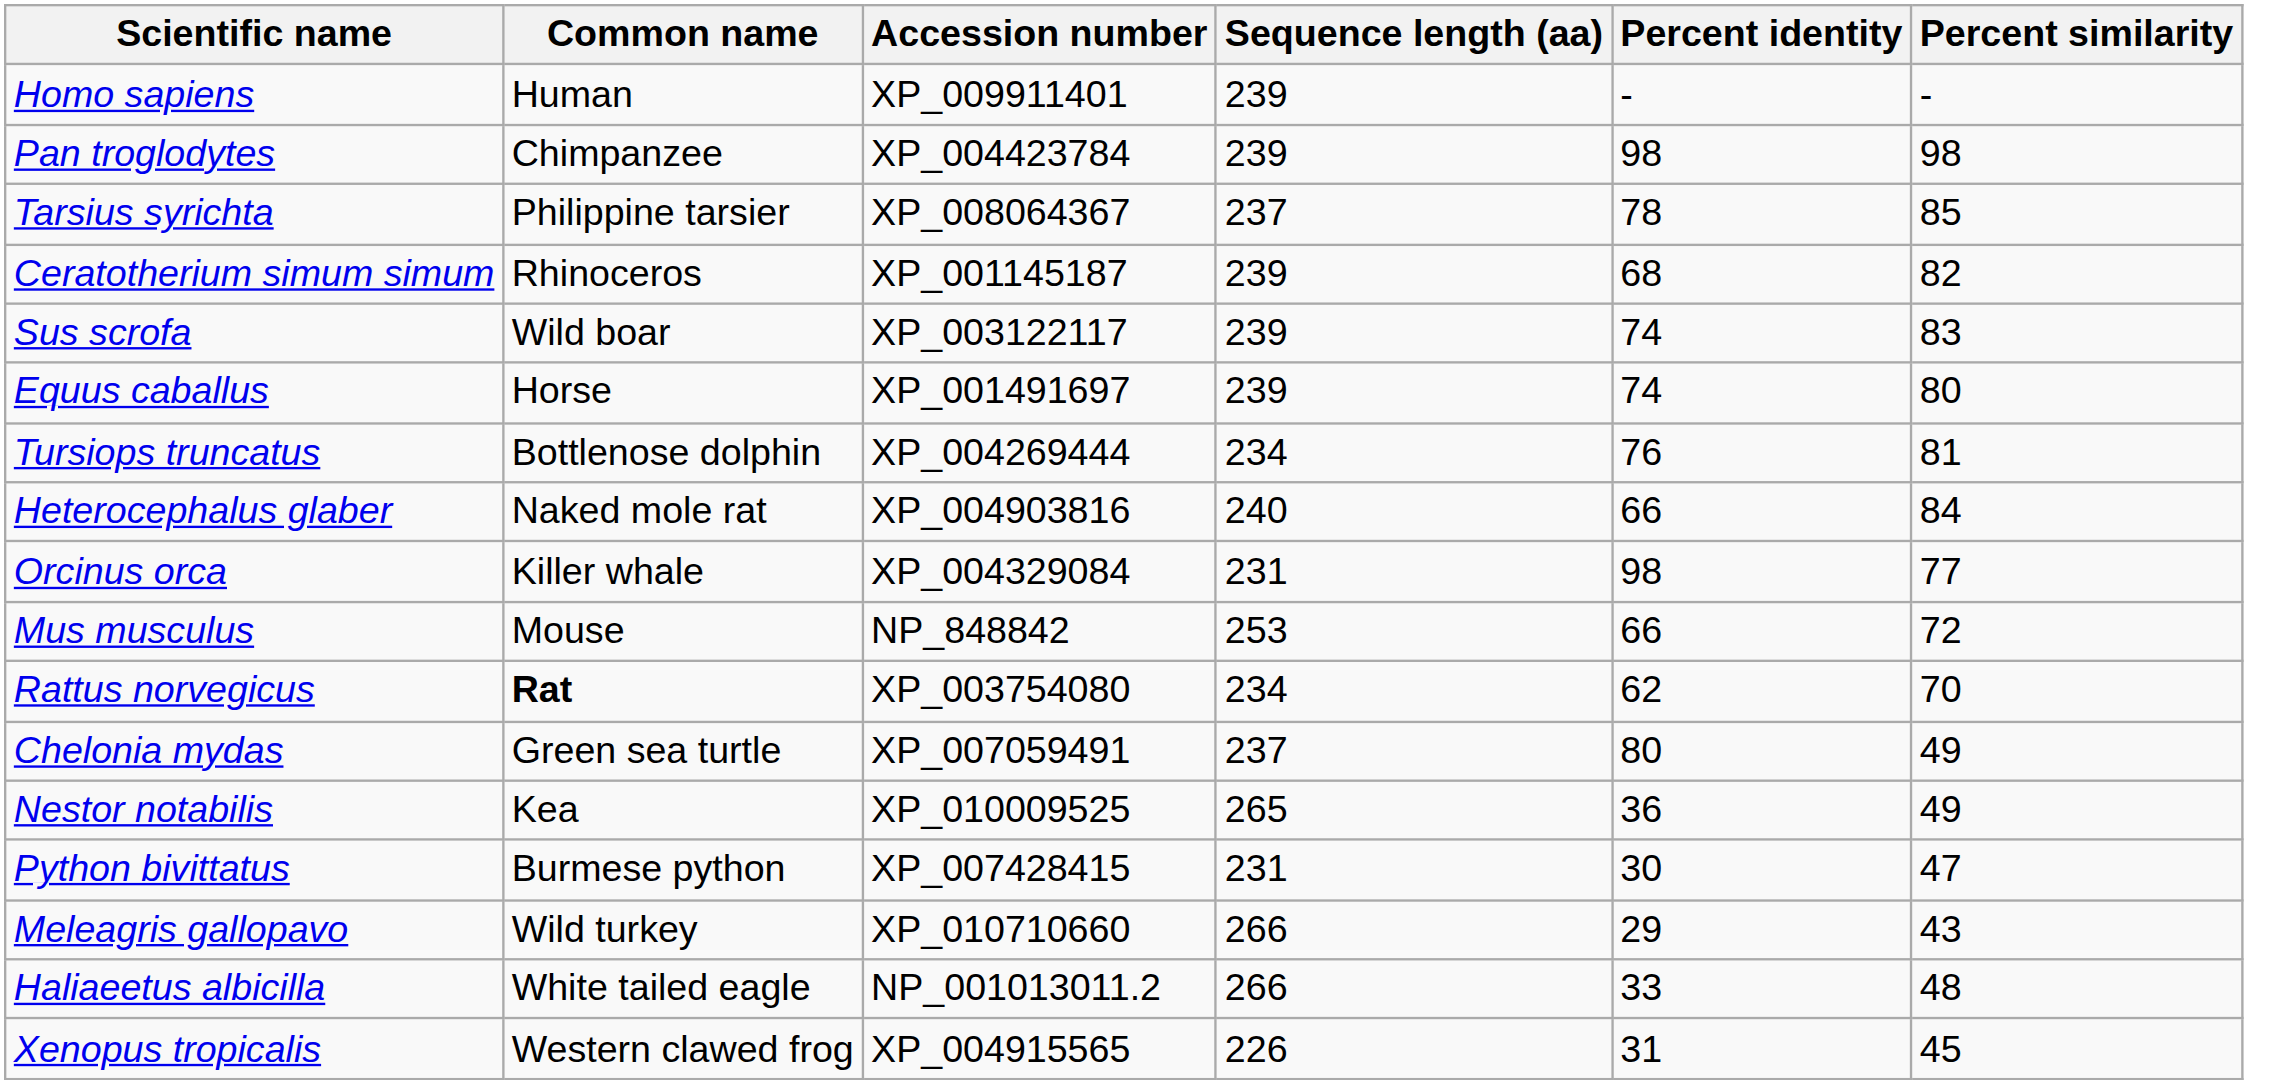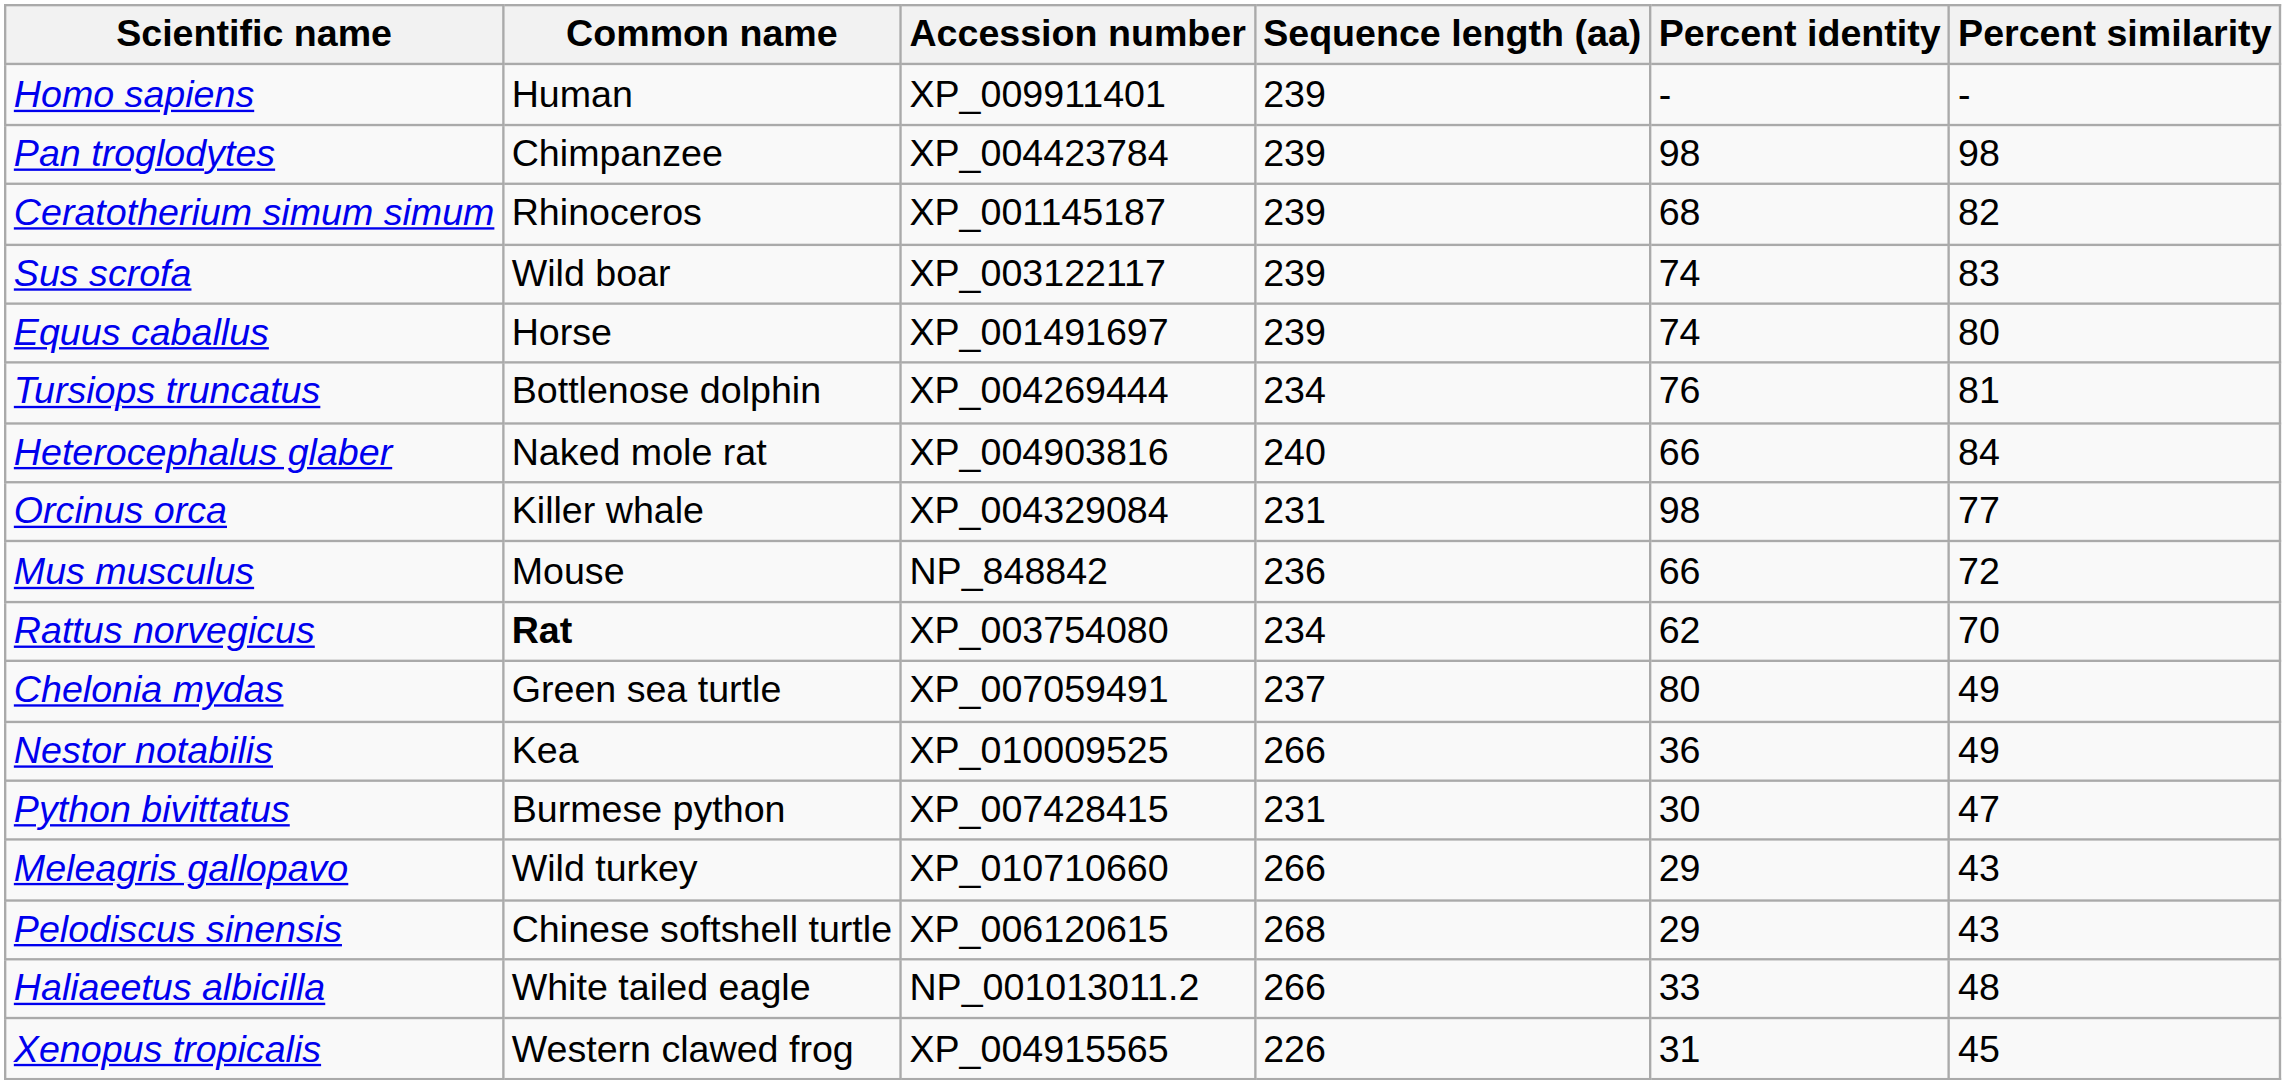- row: Tarsius syrichta | Philippine tarsier | XP_008064367 | 237 | 78 | 85
Mus musculus | Sequence length (aa): 253 -> 236
Nestor notabilis | Sequence length (aa): 265 -> 266
+ row: Pelodiscus sinensis | Chinese softshell turtle | XP_006120615 | 268 | 29 | 43
